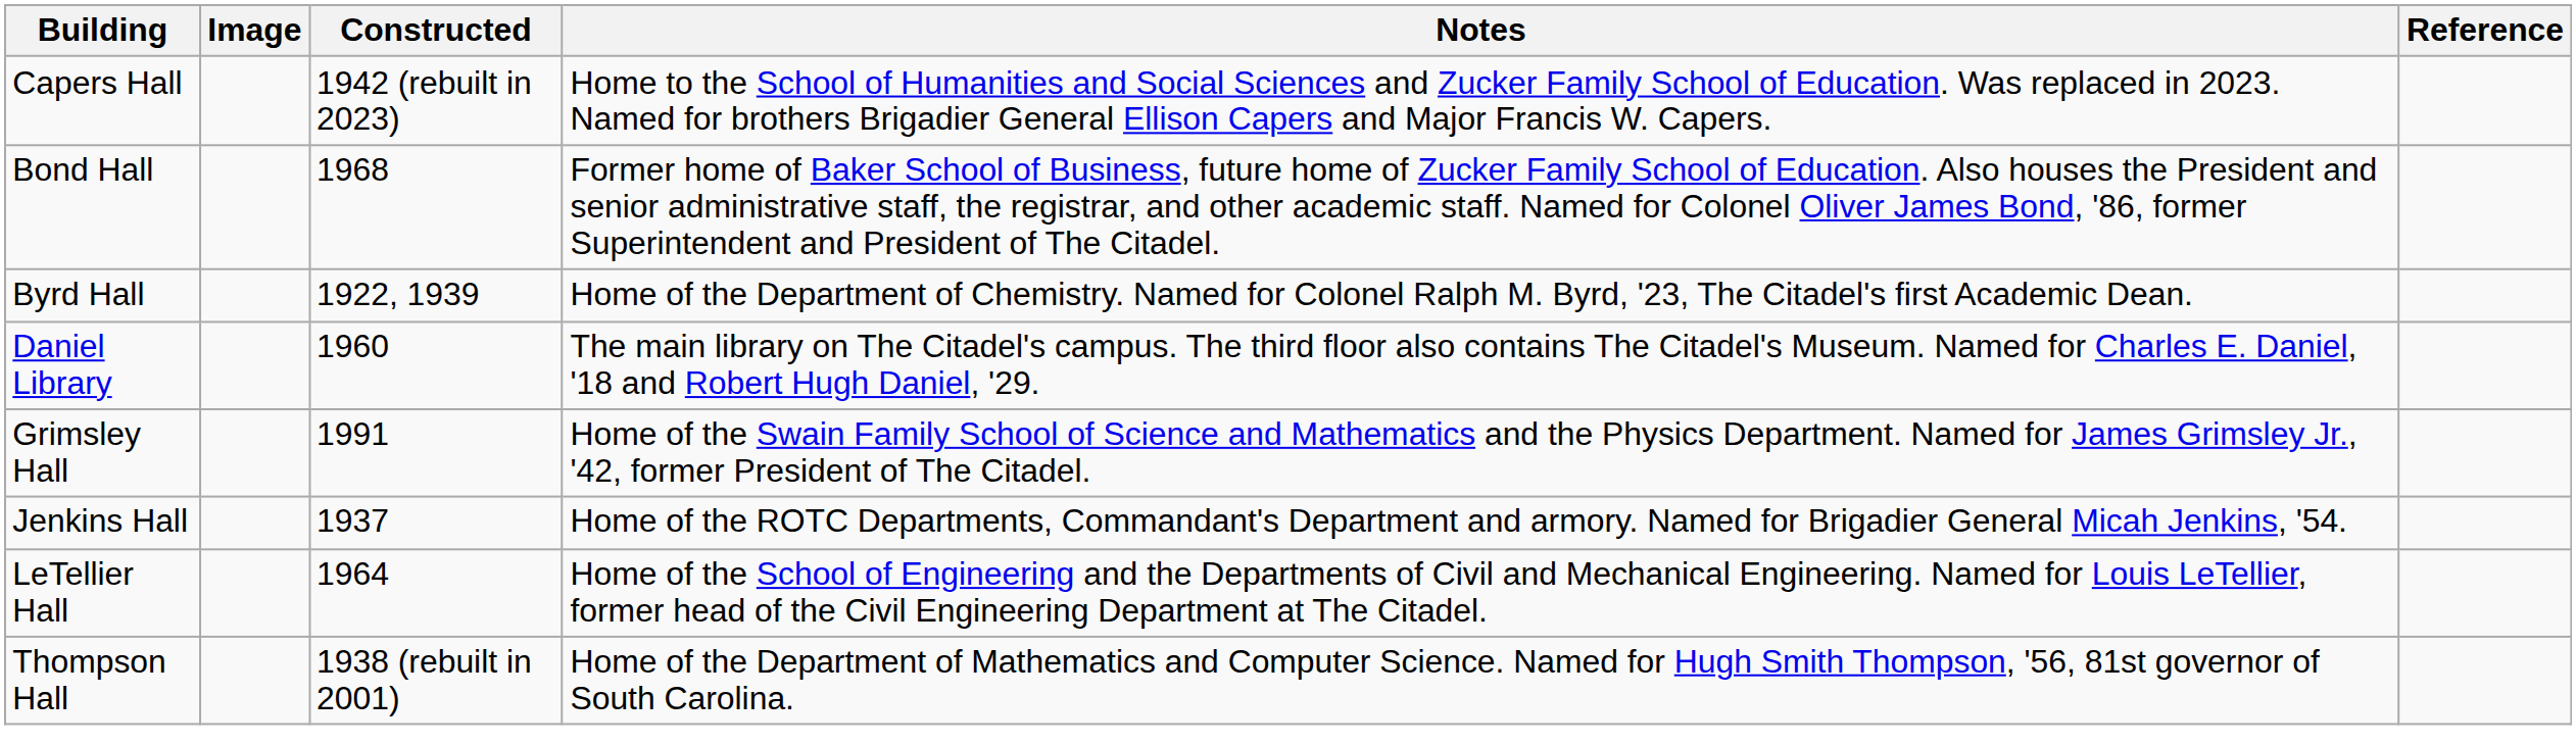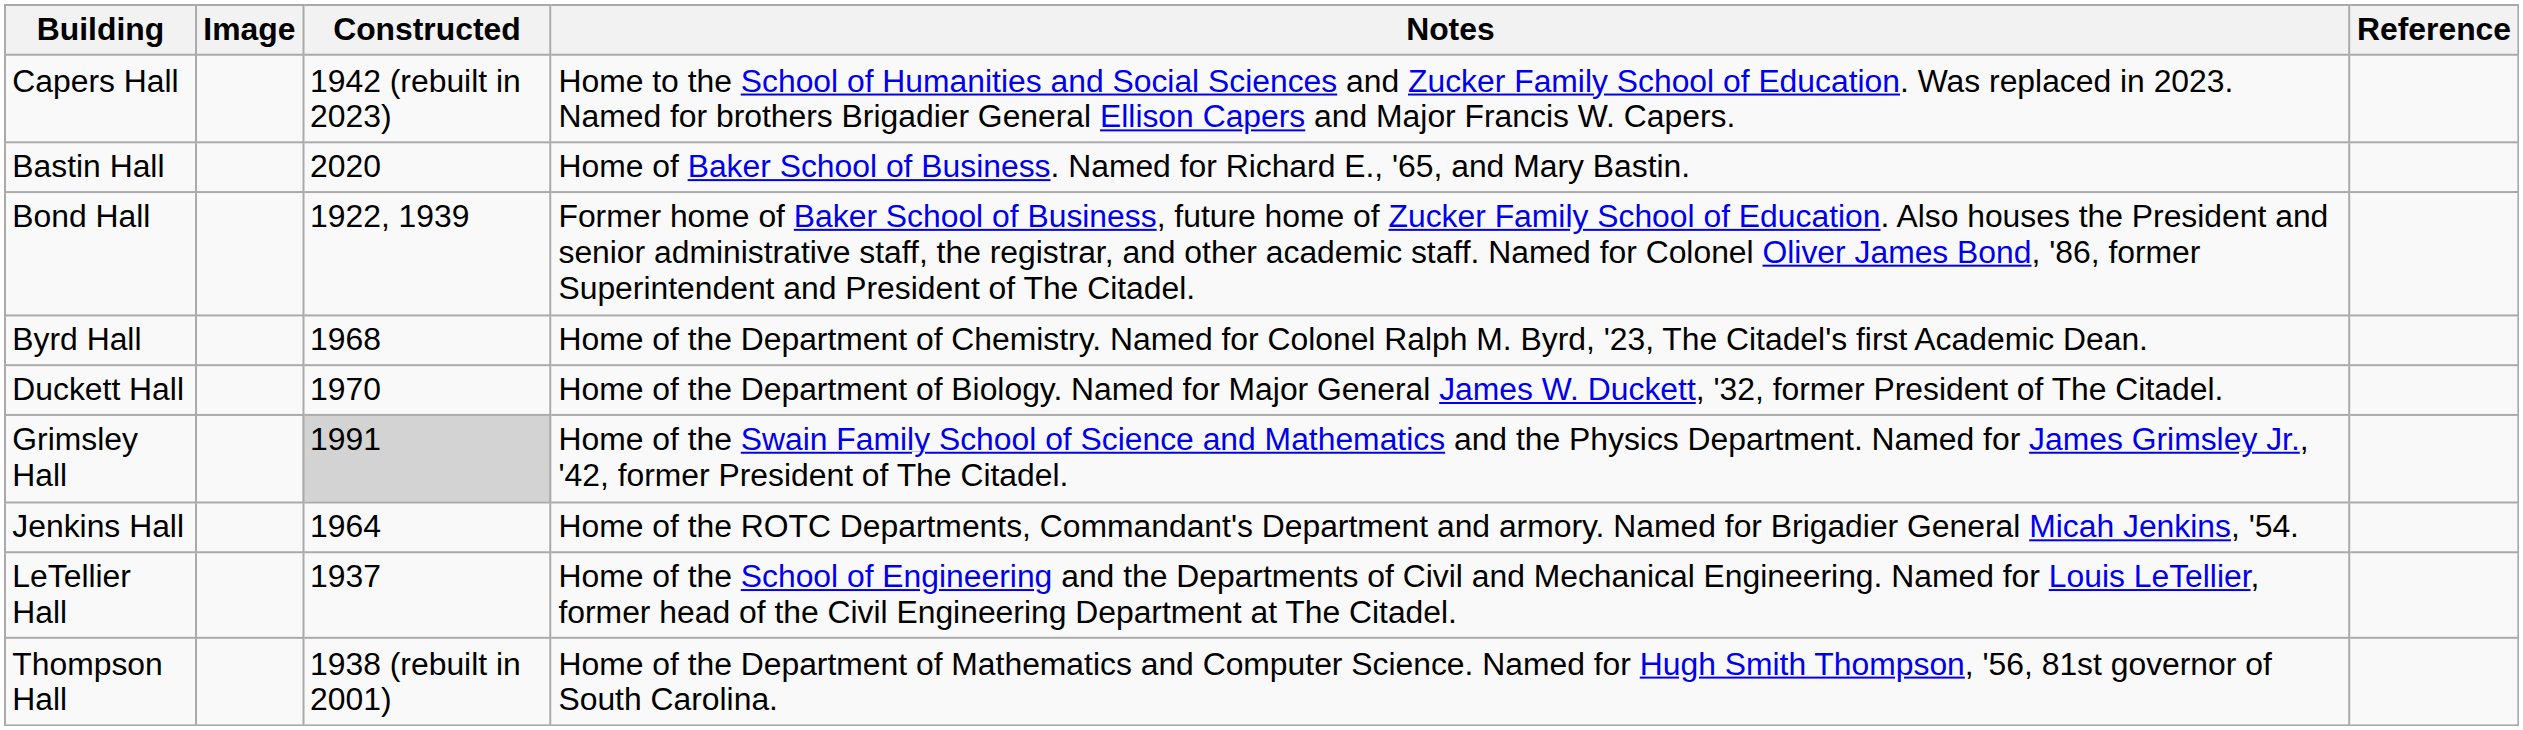+ row: Bastin Hall | 2020 | Home of Baker School of Business. Named for Richard E., '65, and Mary Bastin.
Bond Hall | Constructed: 1968 -> 1922, 1939
Byrd Hall | Constructed: 1922, 1939 -> 1968
- row: Daniel Library | 1960 | The main library on The Citadel's campus. The third floor also contains The Citadel's Museum. Named for Charles E. Daniel, '18 and Robert Hugh Daniel, '29.
+ row: Duckett Hall | 1970 | Home of the Department of Biology. Named for Major General James W. Duckett, '32, former President of The Citadel.
Grimsley Hall | Constructed: no background -> lightgrey background
Jenkins Hall | Constructed: 1937 -> 1964
LeTellier Hall | Constructed: 1964 -> 1937
